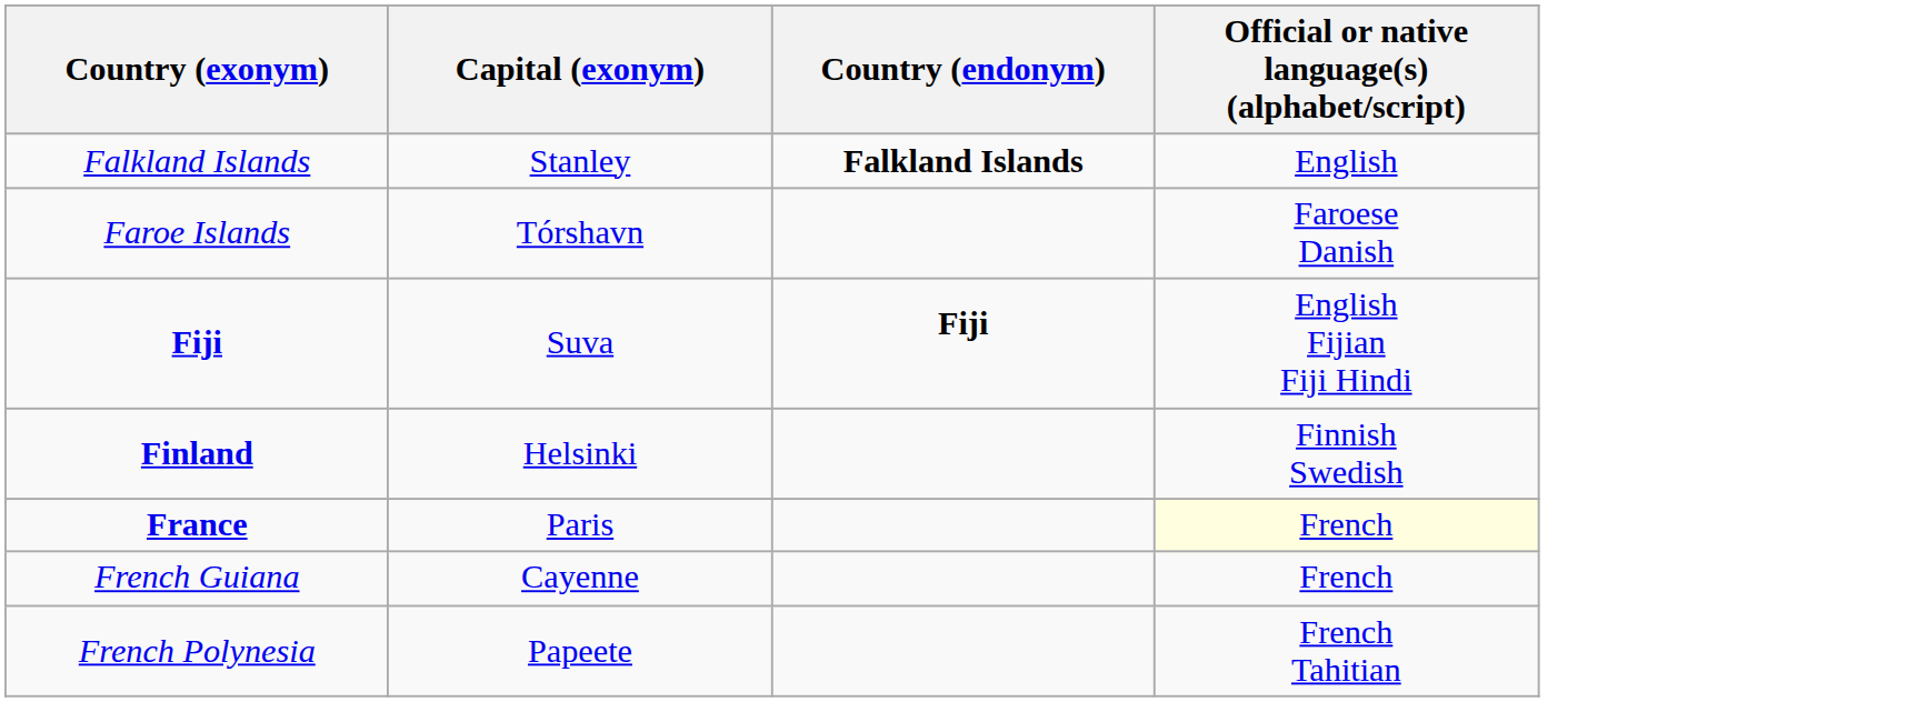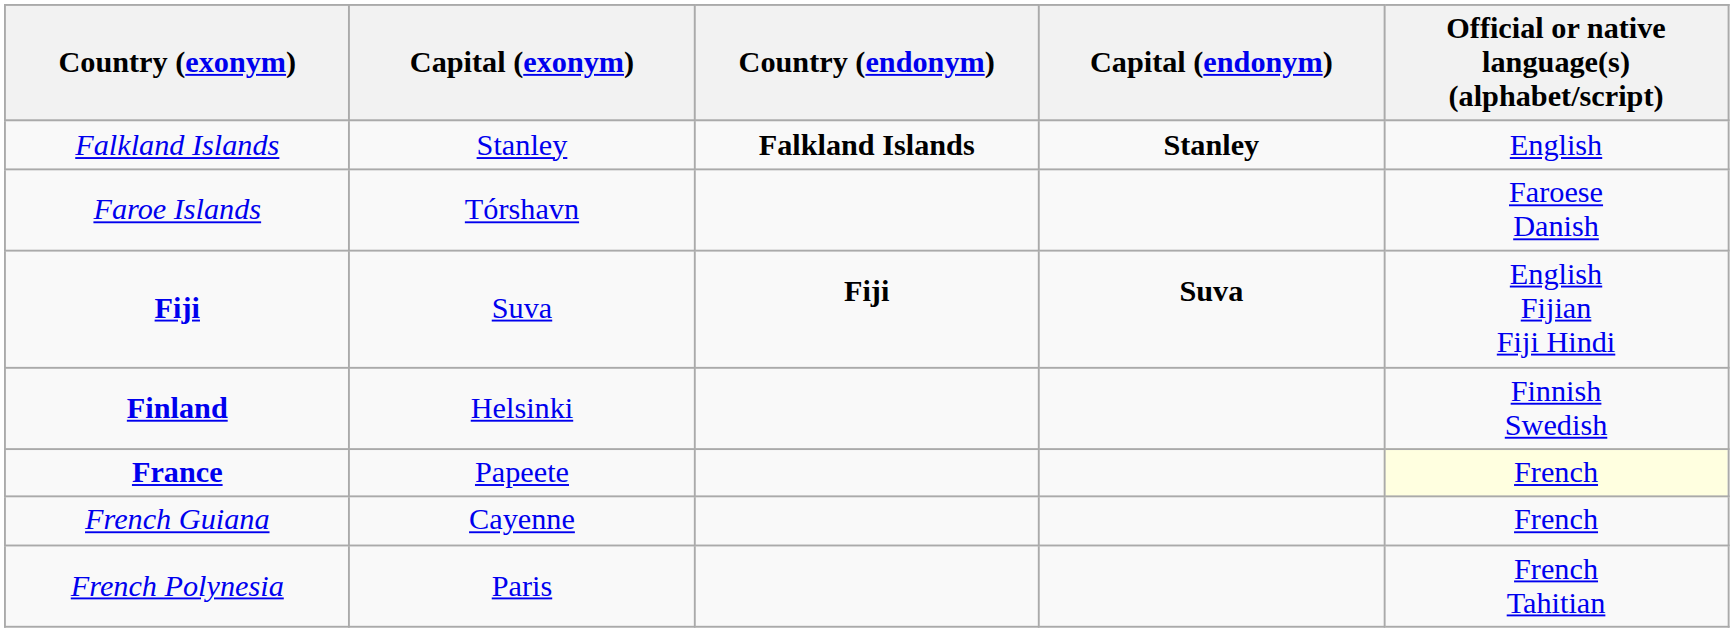+ column: Capital (endonym) | Stanley | Suva
France | Capital (exonym): Paris -> Papeete
French Polynesia | Capital (exonym): Papeete -> Paris
